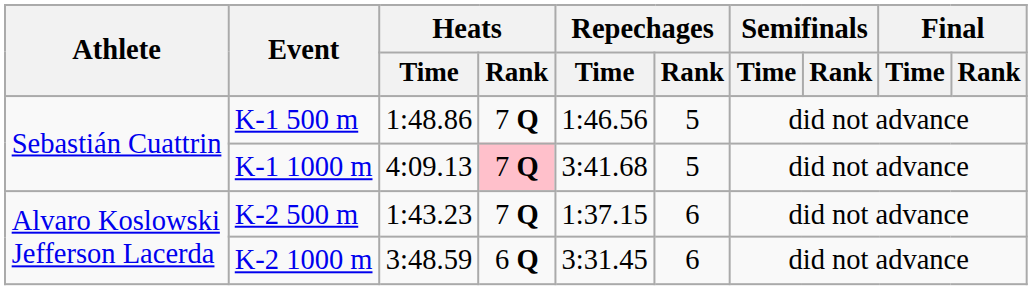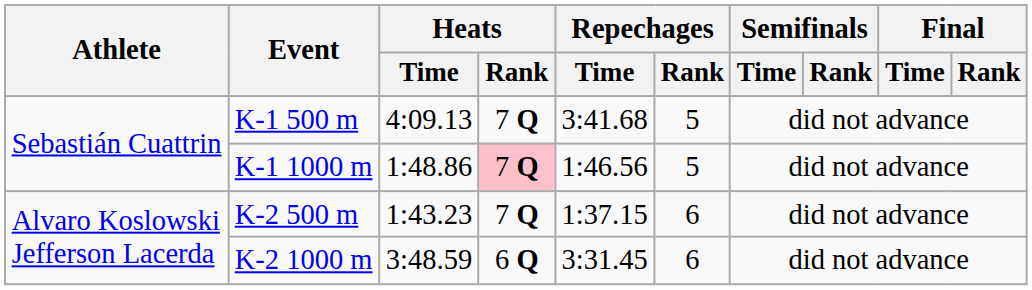K-1 500 m | Heats / Time: 1:48.86 -> 4:09.13
K-1 500 m | Repechages / Time: 1:46.56 -> 3:41.68
K-1 1000 m | Heats / Time: 4:09.13 -> 1:48.86
K-1 1000 m | Repechages / Time: 3:41.68 -> 1:46.56
